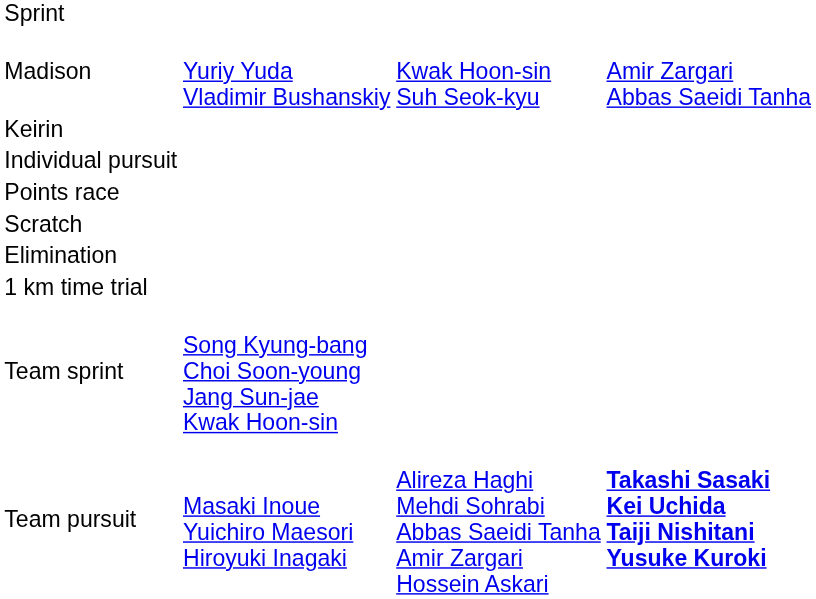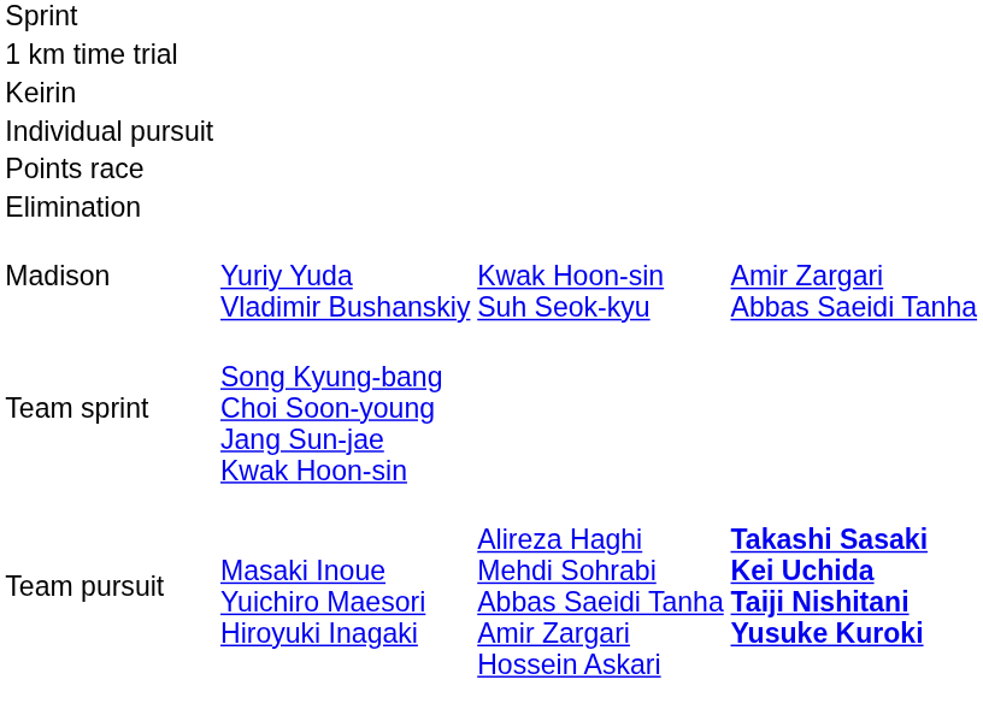rows swapped: 1 km time trial <-> Madison
- row: Scratch
